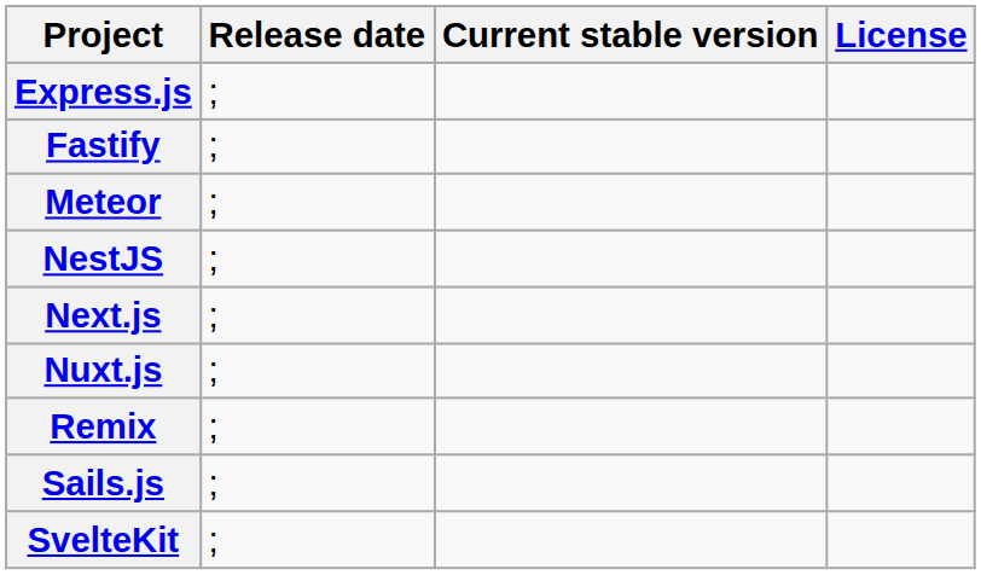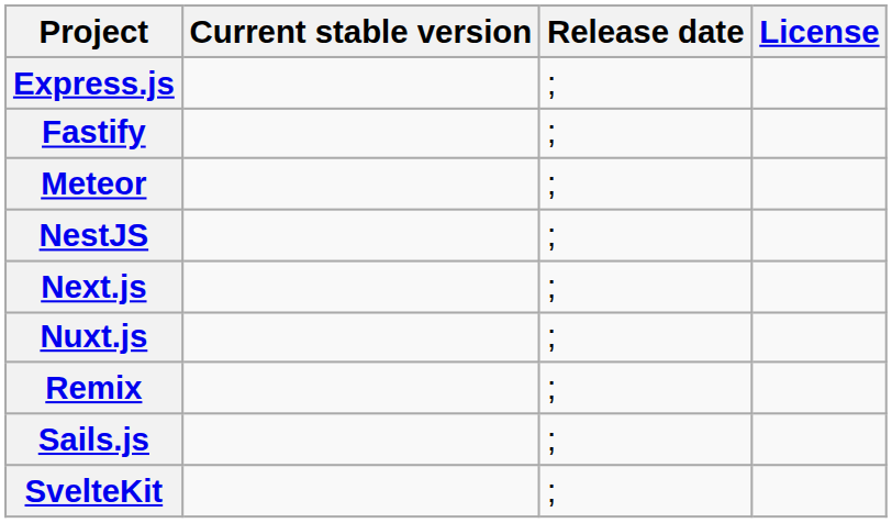columns swapped: Current stable version <-> Release date
